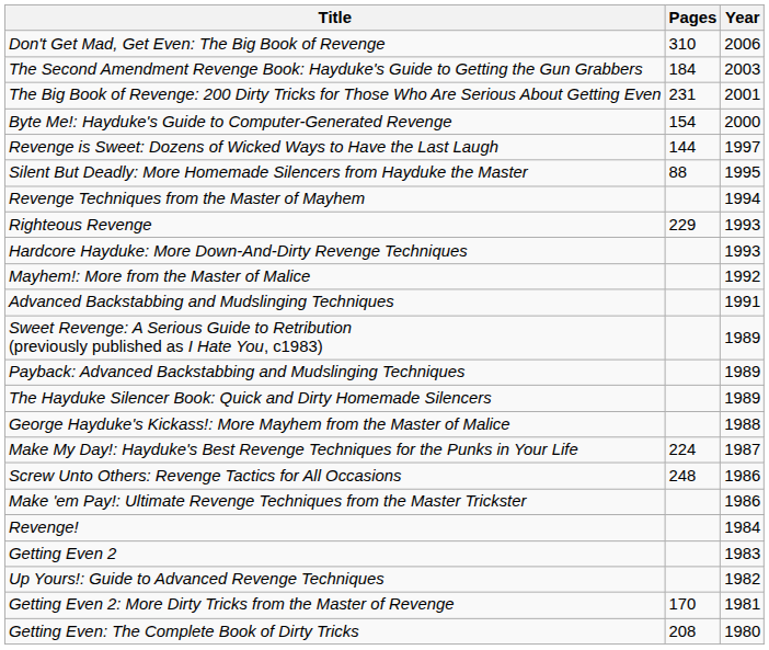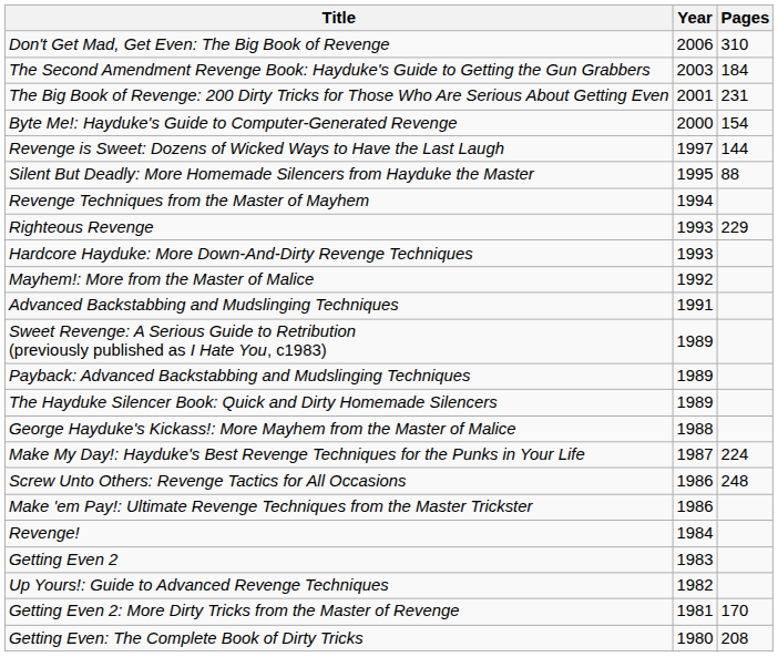columns swapped: Year <-> Pages
